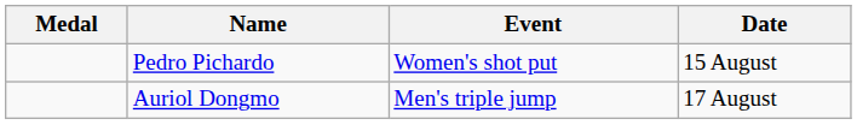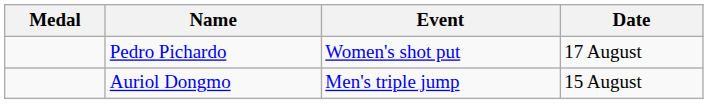Pedro Pichardo | Date: 15 August -> 17 August
Auriol Dongmo | Date: 17 August -> 15 August
